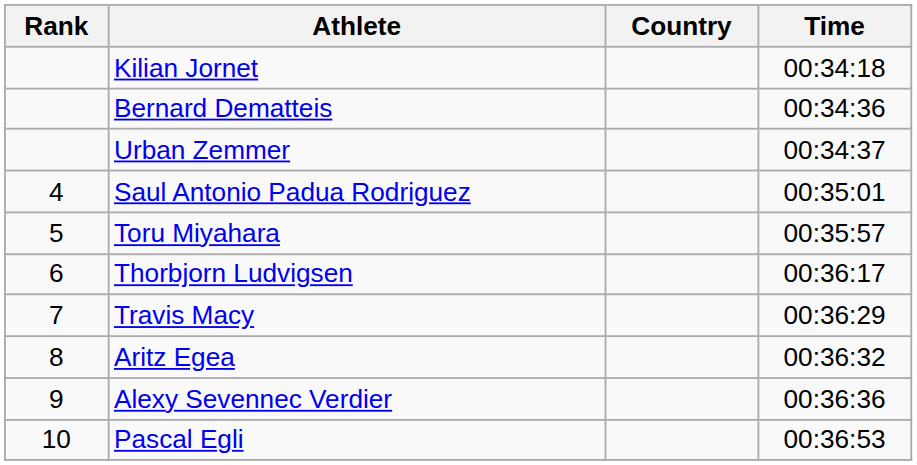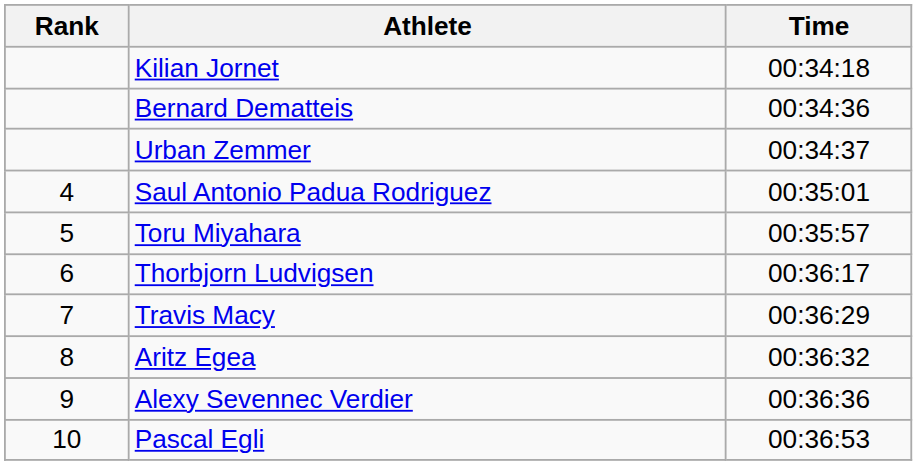- column: Country
